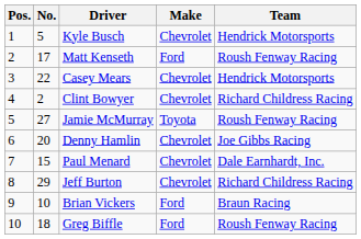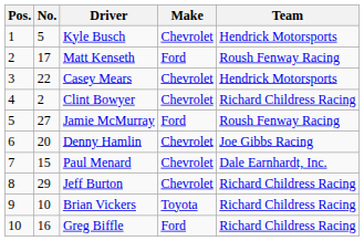Jamie McMurray | Make: Toyota -> Ford
Brian Vickers | Make: Ford -> Toyota
Brian Vickers | Team: Braun Racing -> Richard Childress Racing
Greg Biffle | No.: 18 -> 16
Greg Biffle | Team: Roush Fenway Racing -> Richard Childress Racing
